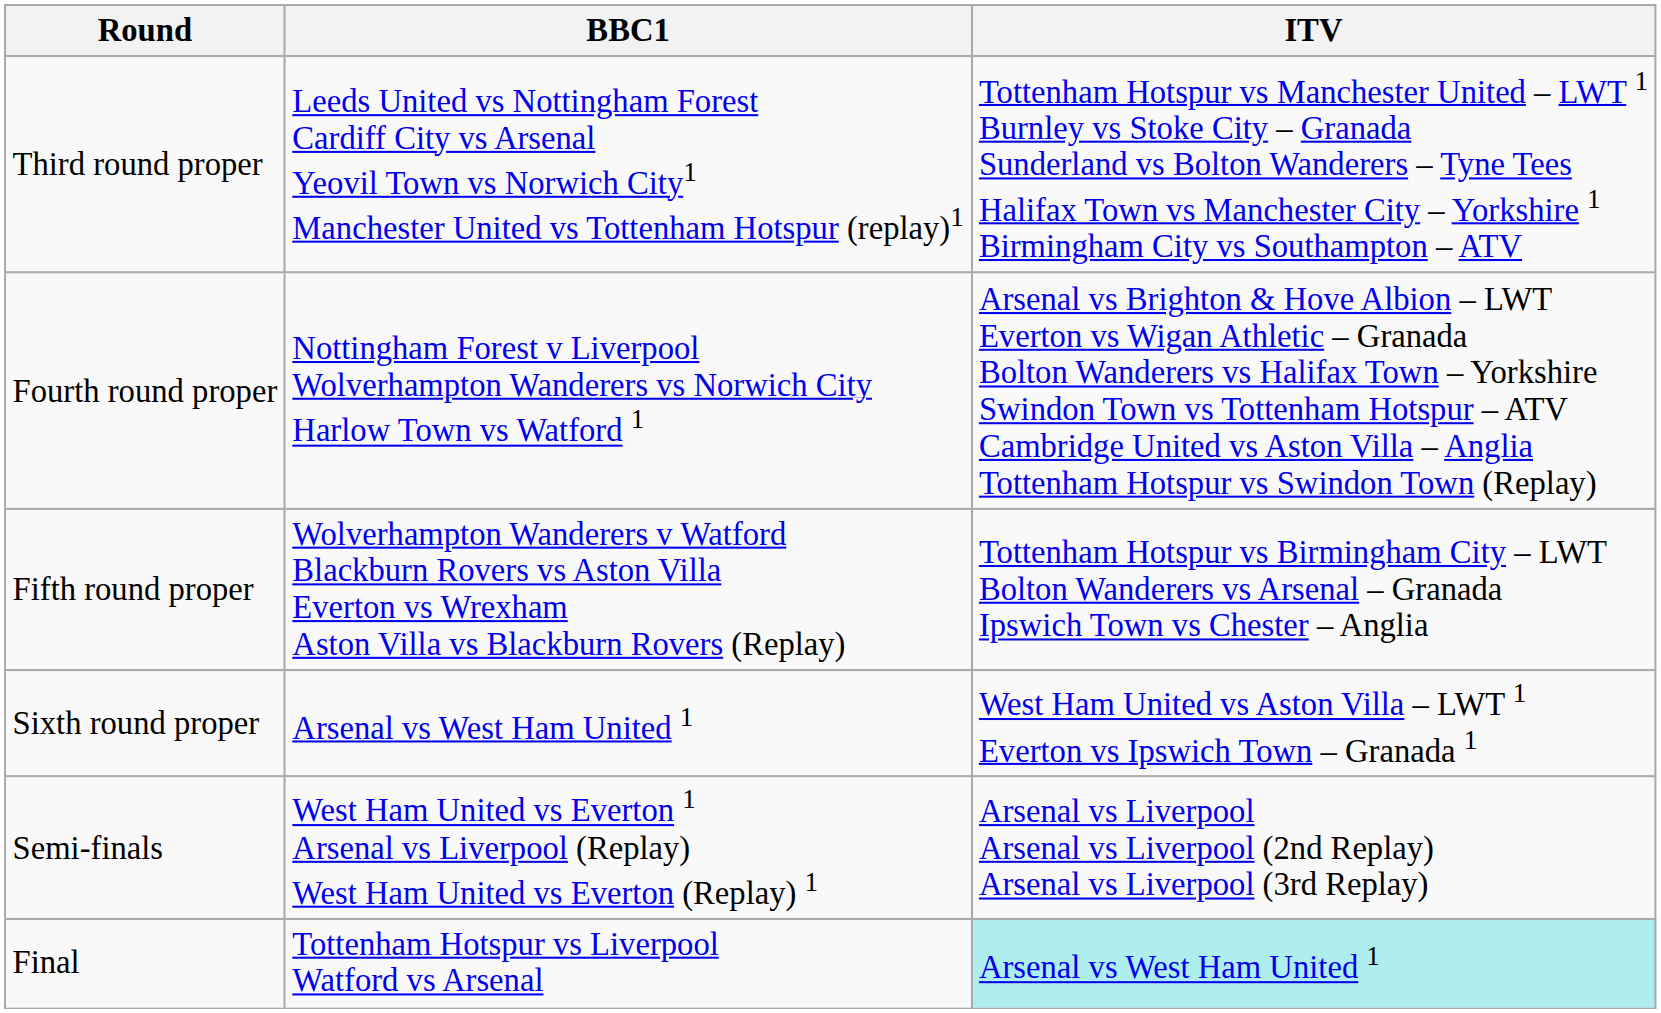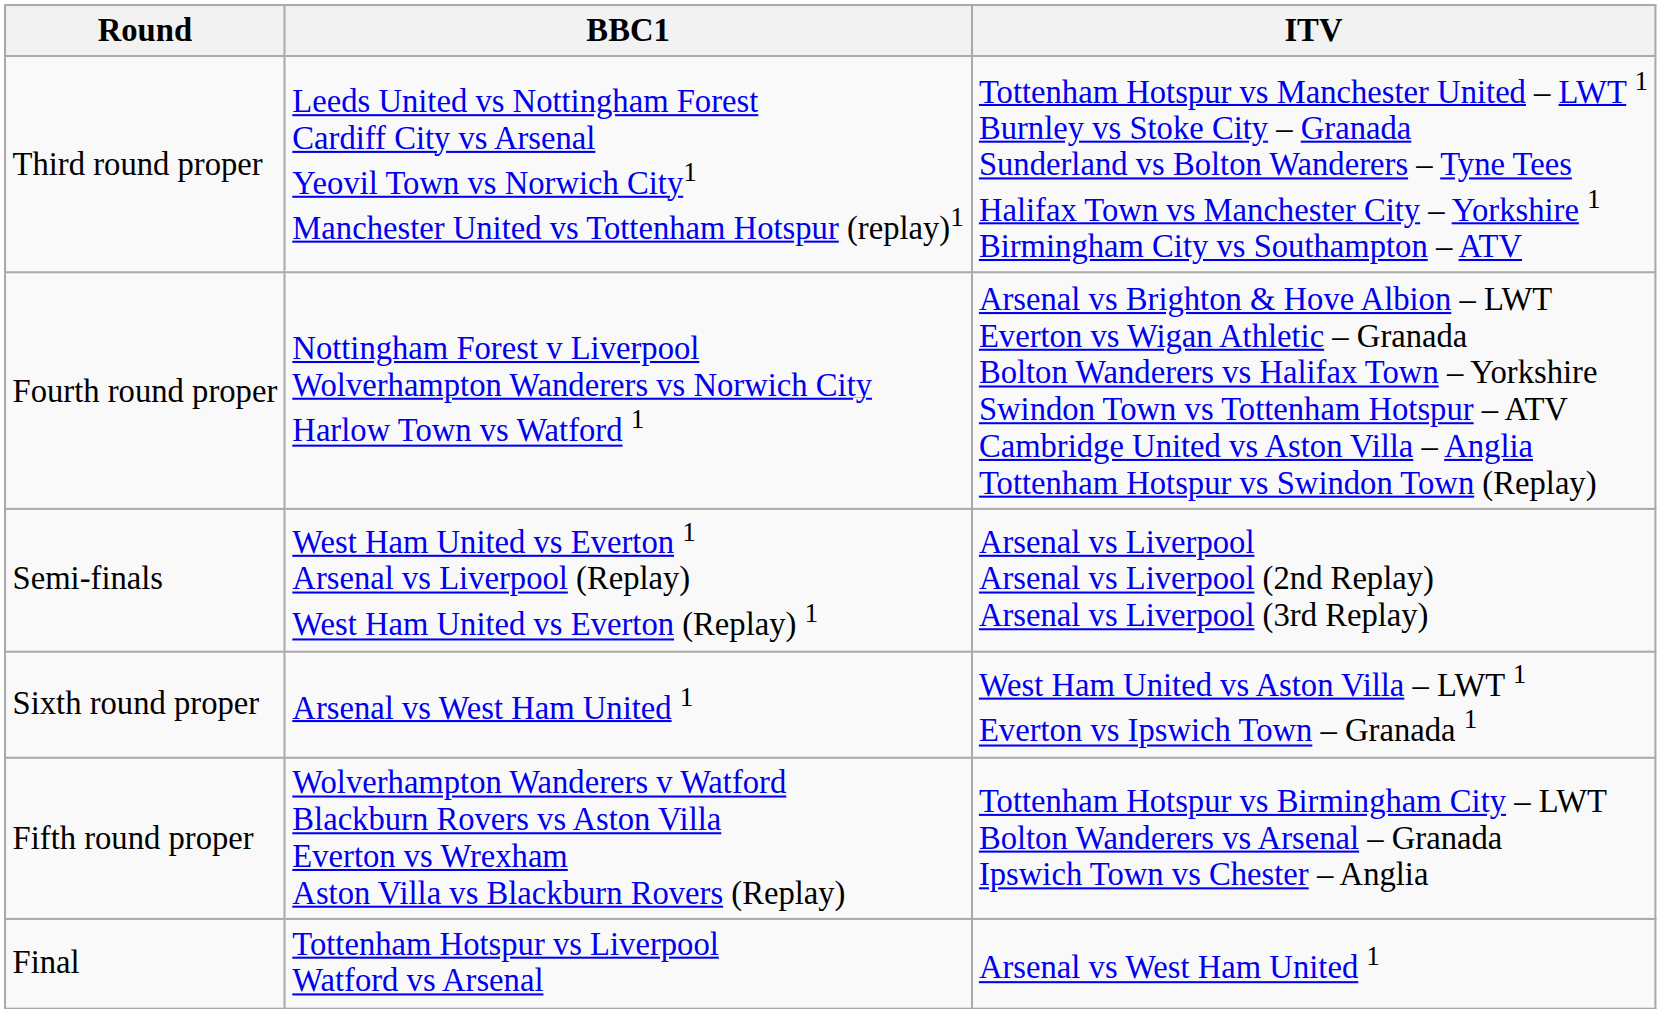rows swapped: Fifth round proper <-> Semi-finals
Final | ITV: paleturquoise background -> no background
